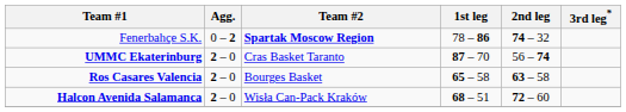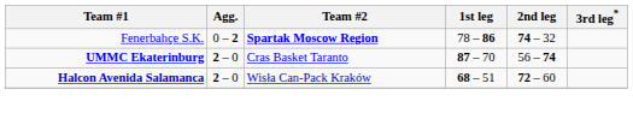- row: Ros Casares Valencia | 2 – 0 | Bourges Basket | 65 – 58 | 63 – 58
